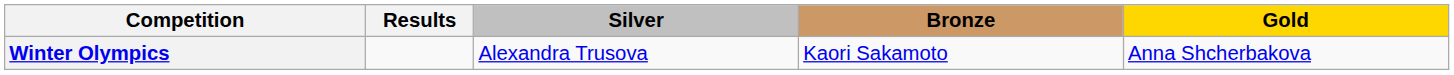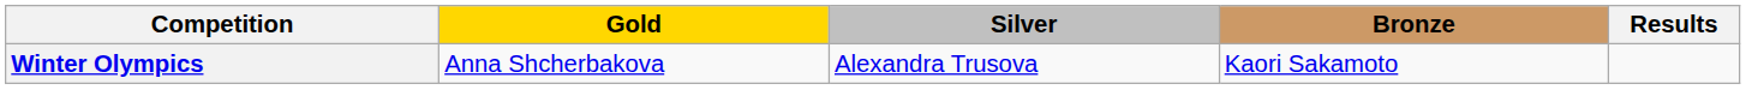columns swapped: Gold <-> Results
